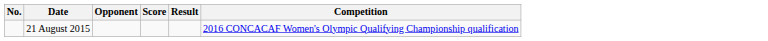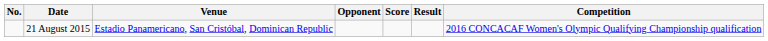+ column: Venue | Estadio Panamericano, San Cristóbal, Dominican Republic
